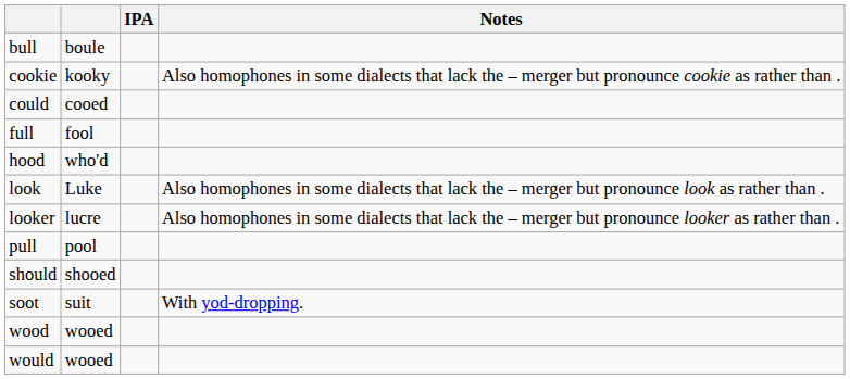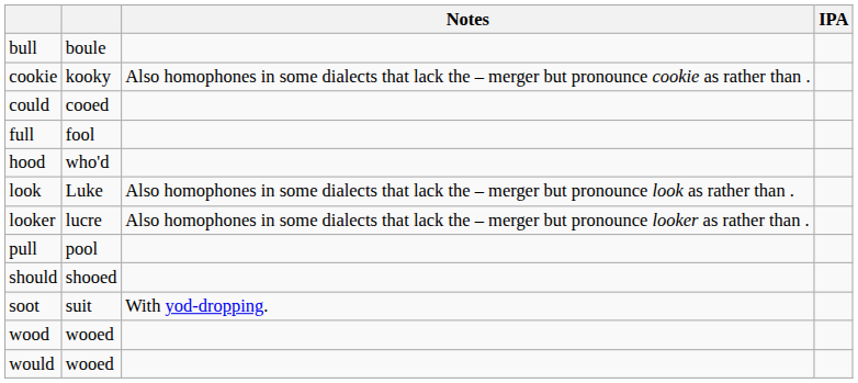columns swapped: IPA <-> Notes
